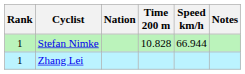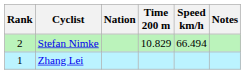Stefan Nimke | Rank: 1 -> 2
Stefan Nimke | Time 200 m: 10.828 -> 10.829
Stefan Nimke | Speed km/h: 66.944 -> 66.494
